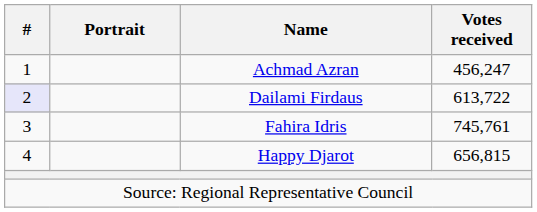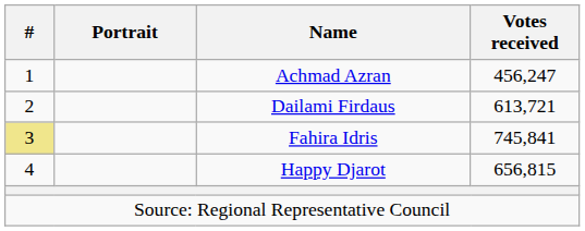Dailami Firdaus | #: lavender background -> no background
Dailami Firdaus | Votes received: 613,722 -> 613,721
Fahira Idris | #: no background -> khaki background
Fahira Idris | Votes received: 745,761 -> 745,841
